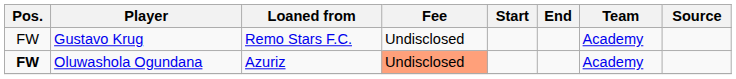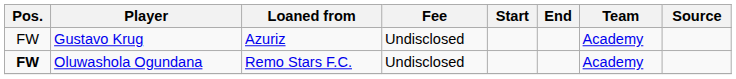Gustavo Krug | Loaned from: Remo Stars F.C. -> Azuriz
Oluwashola Ogundana | Loaned from: Azuriz -> Remo Stars F.C.
Oluwashola Ogundana | Fee: lightsalmon background -> no background
